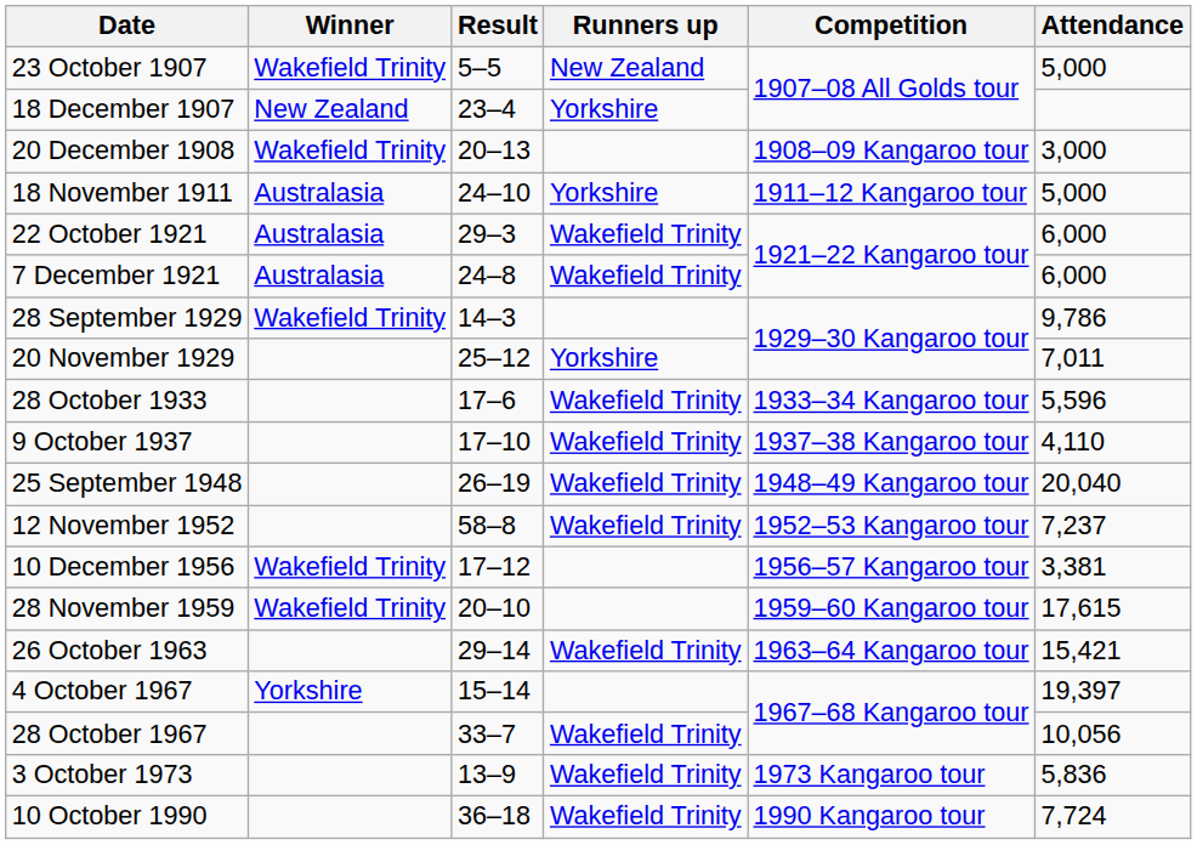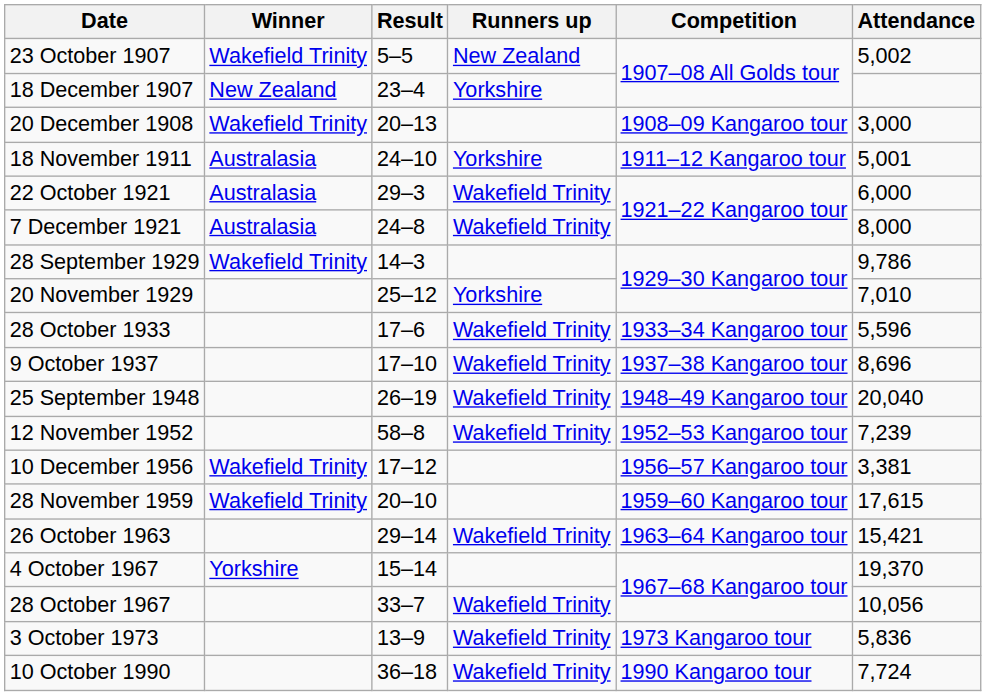23 October 1907 | Attendance: 5,000 -> 5,002
18 November 1911 | Attendance: 5,000 -> 5,001
7 December 1921 | Attendance: 6,000 -> 8,000
20 November 1929 | Attendance: 7,011 -> 7,010
9 October 1937 | Attendance: 4,110 -> 8,696
12 November 1952 | Attendance: 7,237 -> 7,239
4 October 1967 | Attendance: 19,397 -> 19,370
